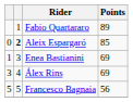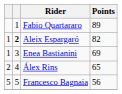Aleix Espargaró | column 1: 0 -> 1
Aleix Espargaró | Points: 85 -> 82
Álex Rins | column 1: 3 -> 2
Álex Rins | Points: 69 -> 65
